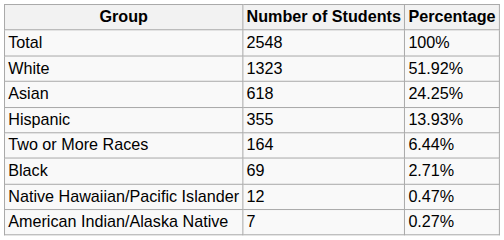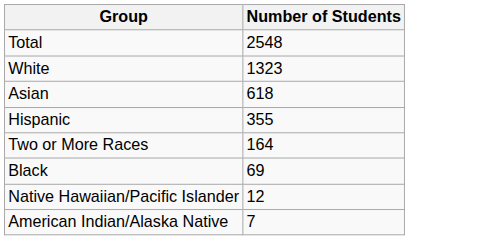- column: Percentage | 100% | 51.92% | 24.25% | 13.93% | 6.44% | 2.71% | 0.47% | 0.27%
